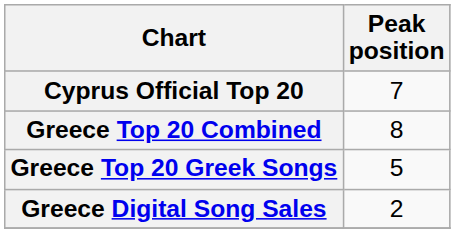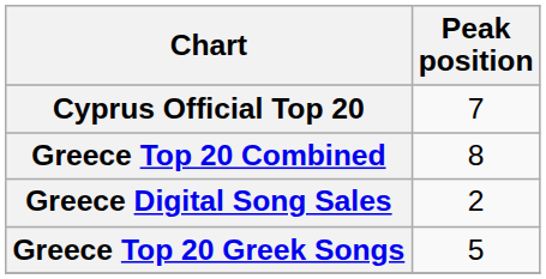rows swapped: Greece Top 20 Greek Songs <-> Greece Digital Song Sales
